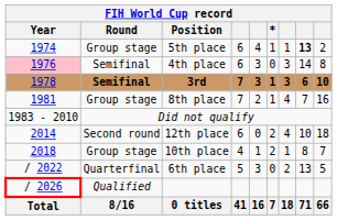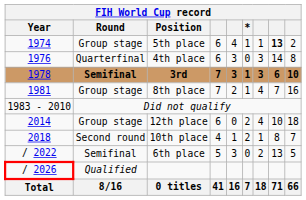4th place | Year: pink background -> no background
4th place | Round: Semifinal -> Quarterfinal
12th place | Round: Second round -> Group stage
10th place | Round: Group stage -> Second round
6th place | Round: Quarterfinal -> Semifinal
